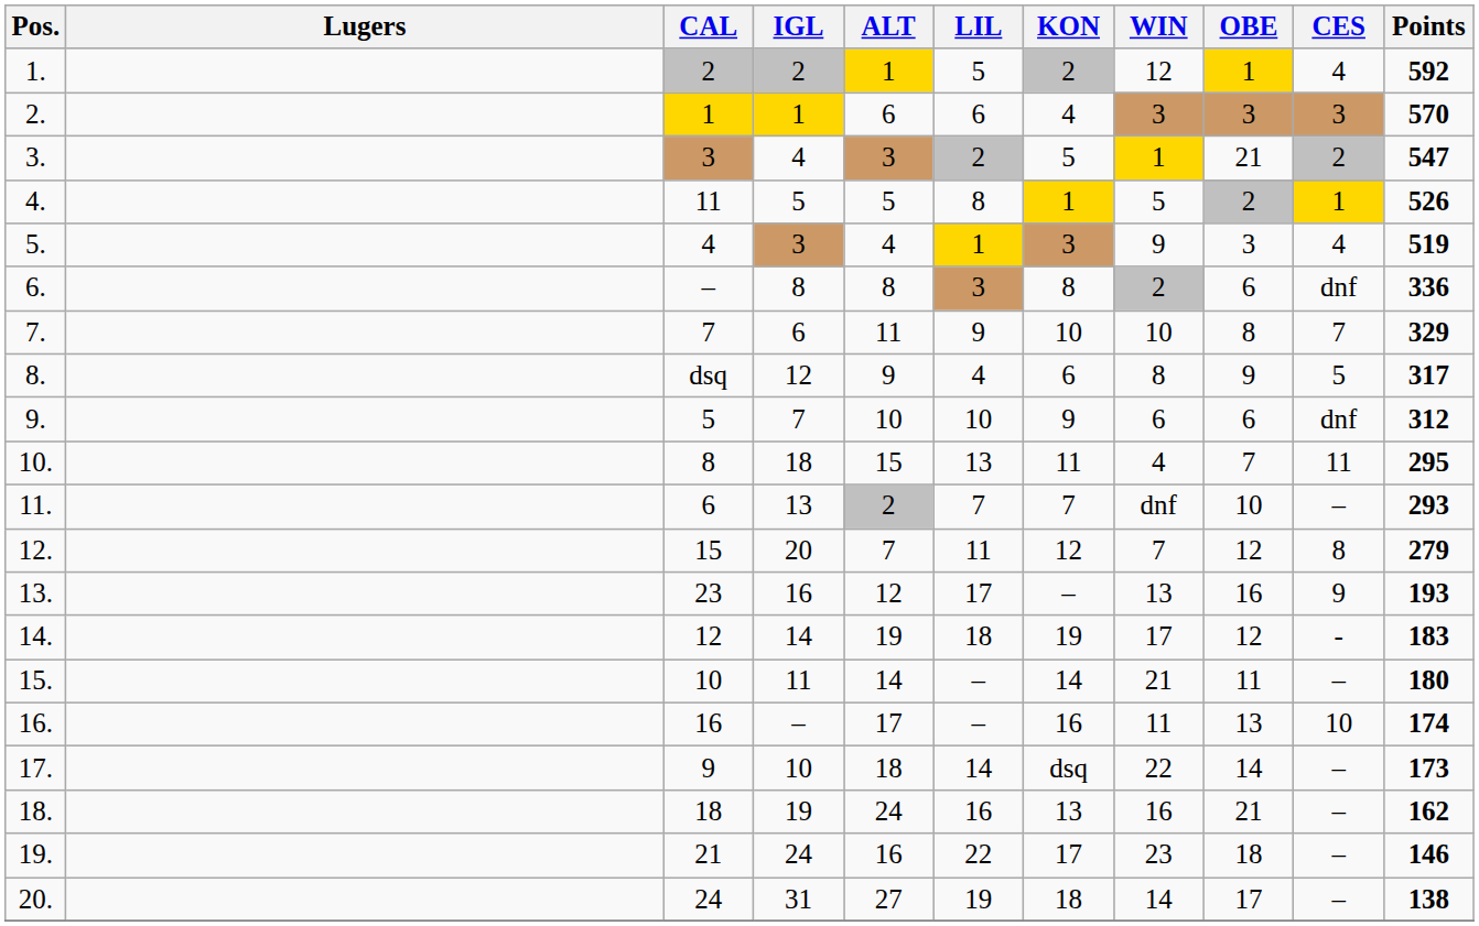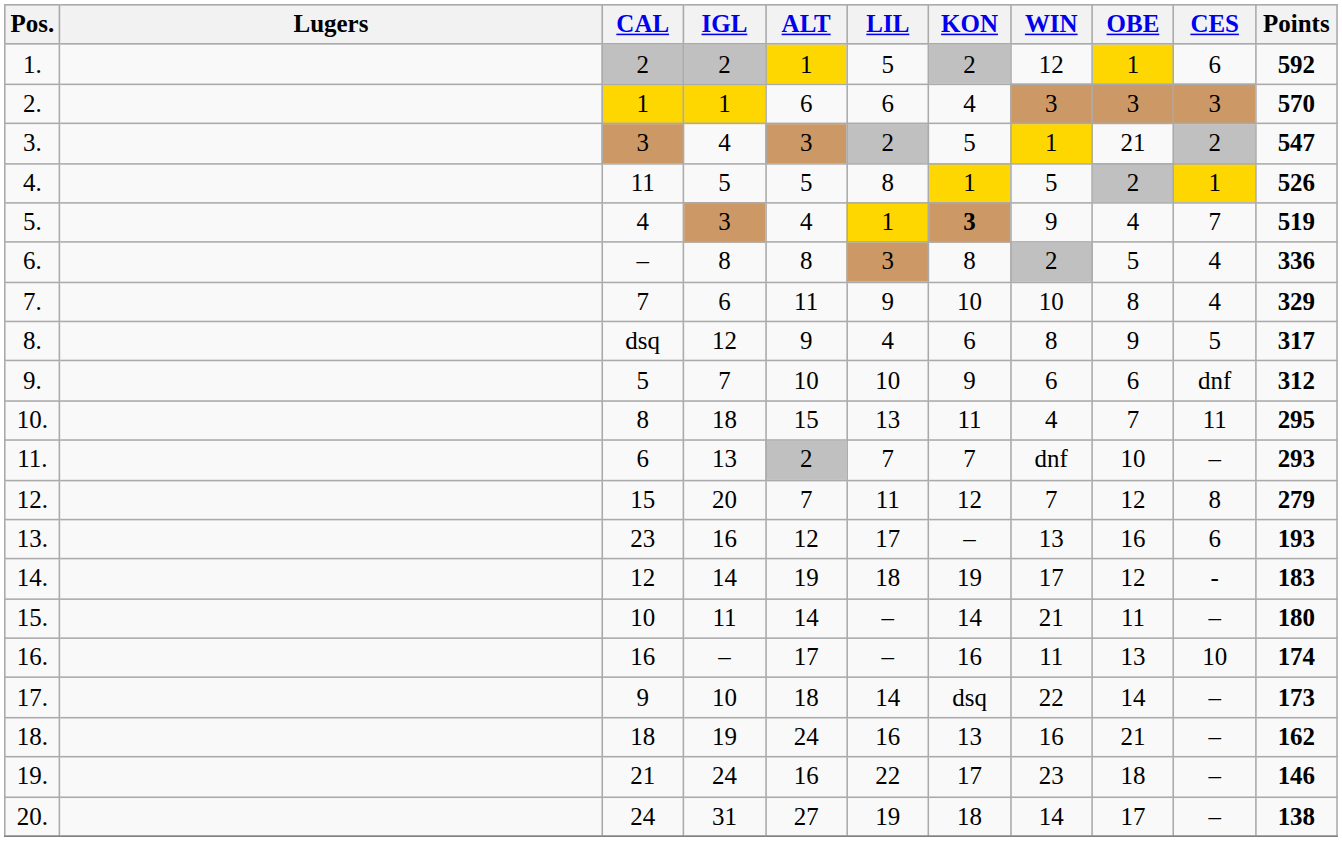1. | CES: 4 -> 6
5. | KON: normal -> bold
5. | OBE: 3 -> 4
5. | CES: 4 -> 7
6. | OBE: 6 -> 5
6. | CES: dnf -> 4
7. | CES: 7 -> 4
13. | CES: 9 -> 6
